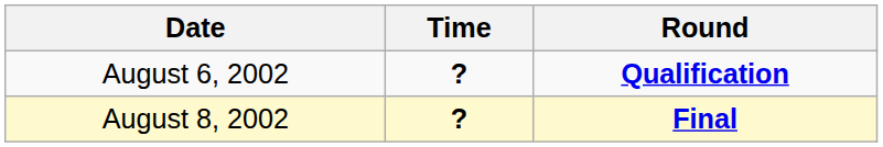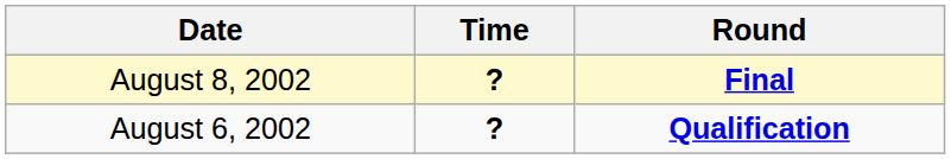rows swapped: August 6, 2002 <-> August 8, 2002
